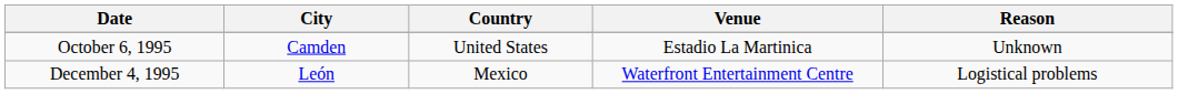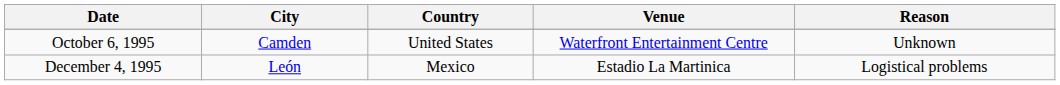October 6, 1995 | Venue: Estadio La Martinica -> Waterfront Entertainment Centre
December 4, 1995 | Venue: Waterfront Entertainment Centre -> Estadio La Martinica
